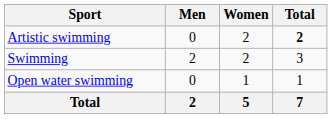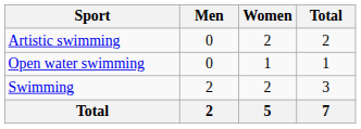Artistic swimming | Total: bold -> normal
rows swapped: Open water swimming <-> Swimming
